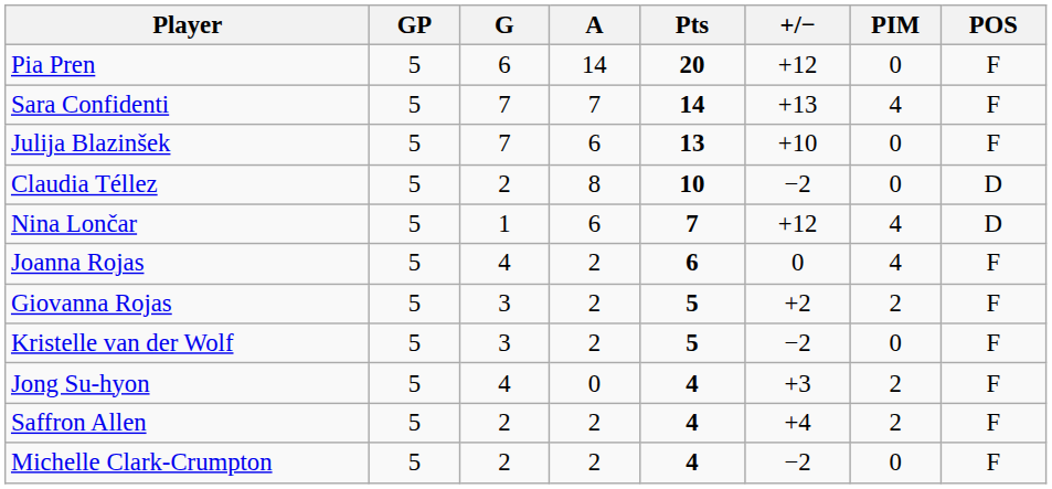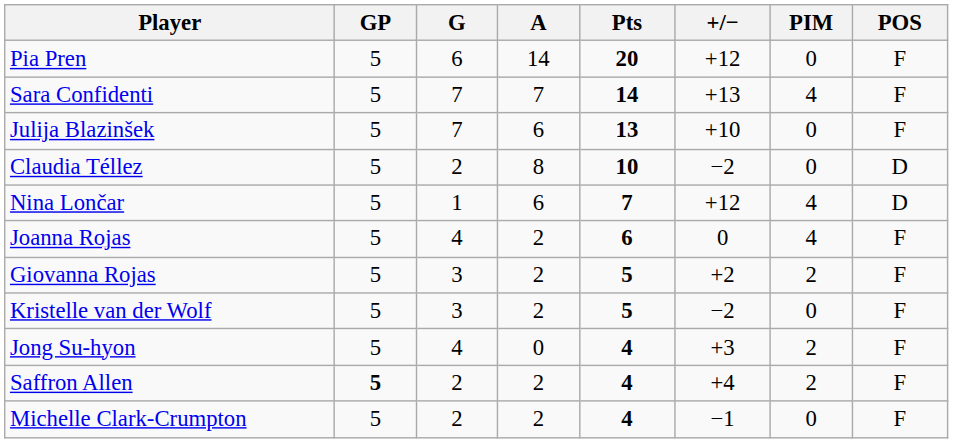Saffron Allen | GP: normal -> bold
Michelle Clark-Crumpton | +/−: −2 -> −1
